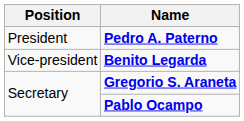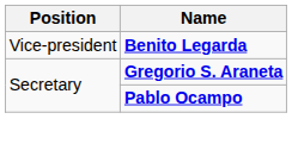- row: President | Pedro A. Paterno
